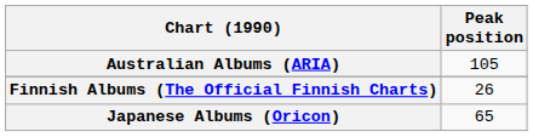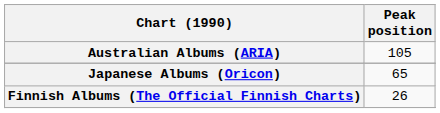rows swapped: Finnish Albums (The Official Finnish Charts) <-> Japanese Albums (Oricon)
